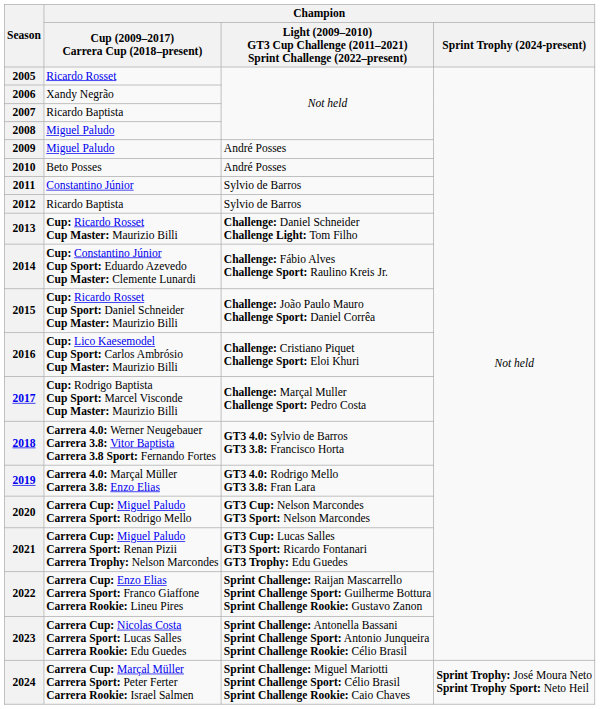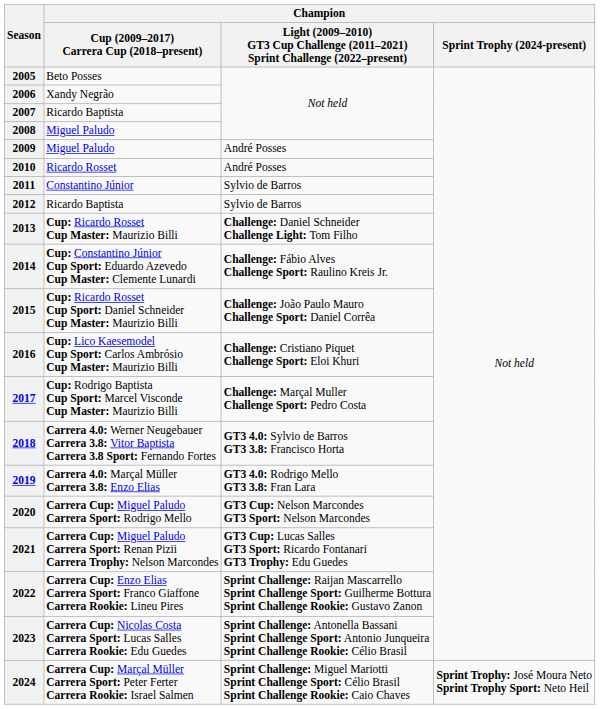2005 | Champion / Cup (2009–2017) Carrera Cup (2018–present): Ricardo Rosset -> Beto Posses
2010 | Champion / Cup (2009–2017) Carrera Cup (2018–present): Beto Posses -> Ricardo Rosset
